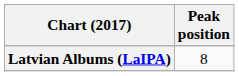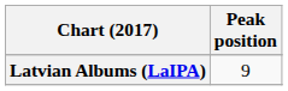Latvian Albums (LaIPA) | Peak position: 8 -> 9
